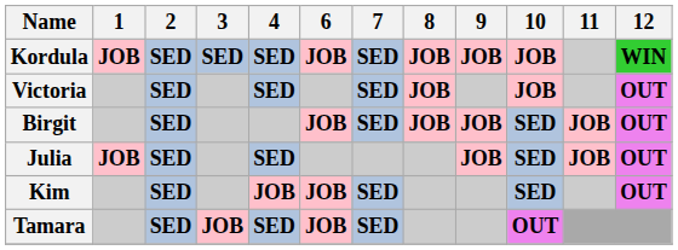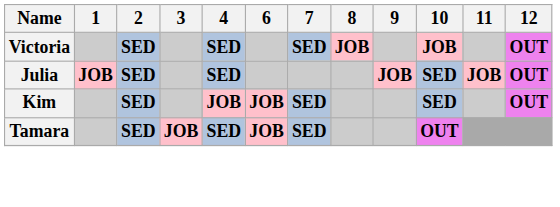- row: Kordula | JOB | SED | SED | SED | JOB | SED | JOB | JOB | JOB | WIN
- row: Birgit | SED | JOB | SED | JOB | JOB | SED | JOB | OUT
